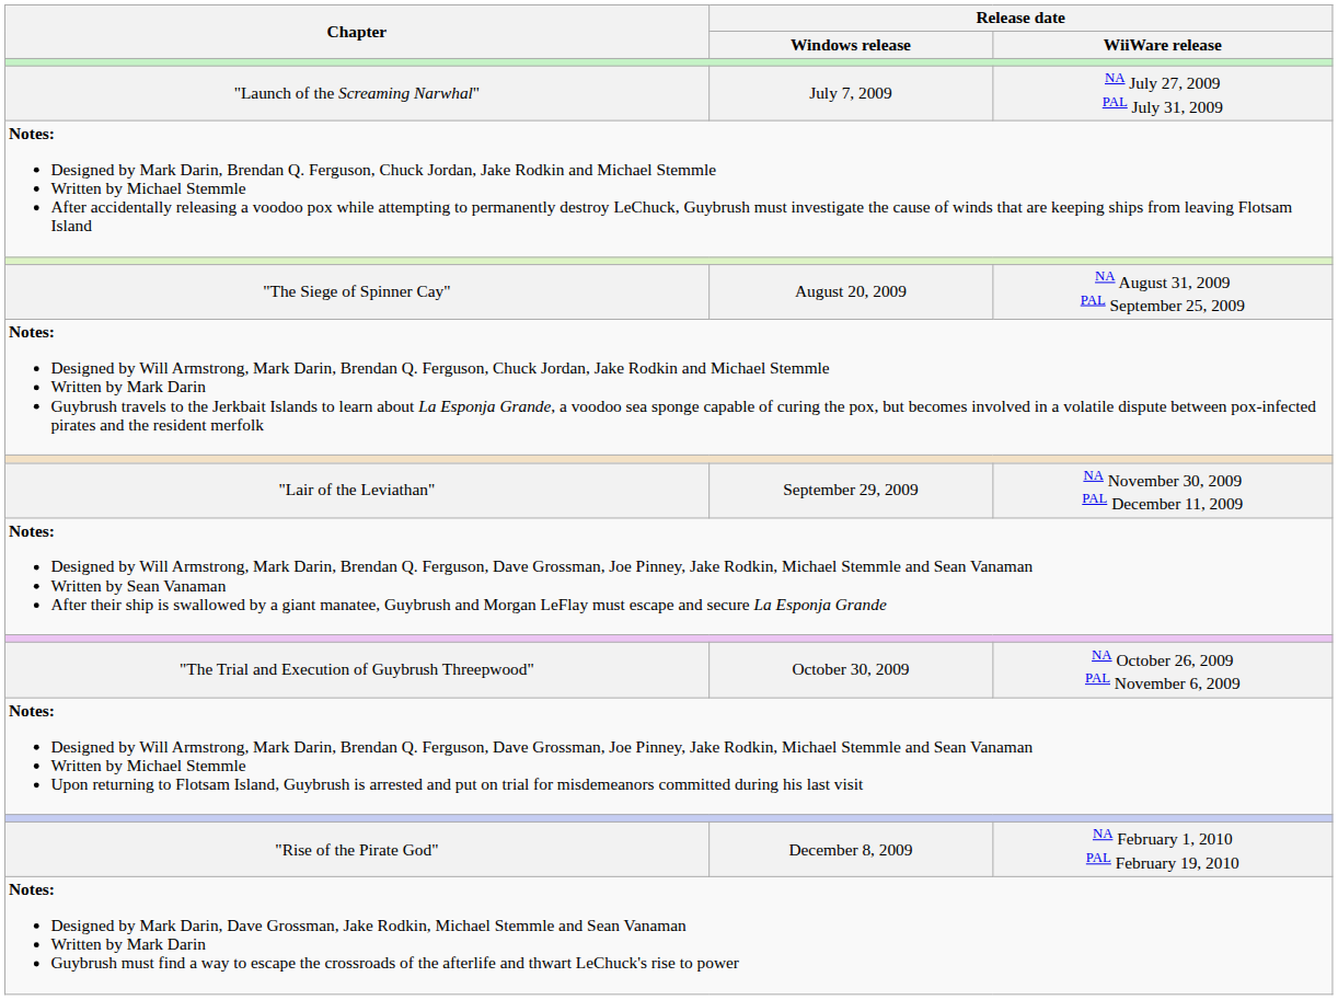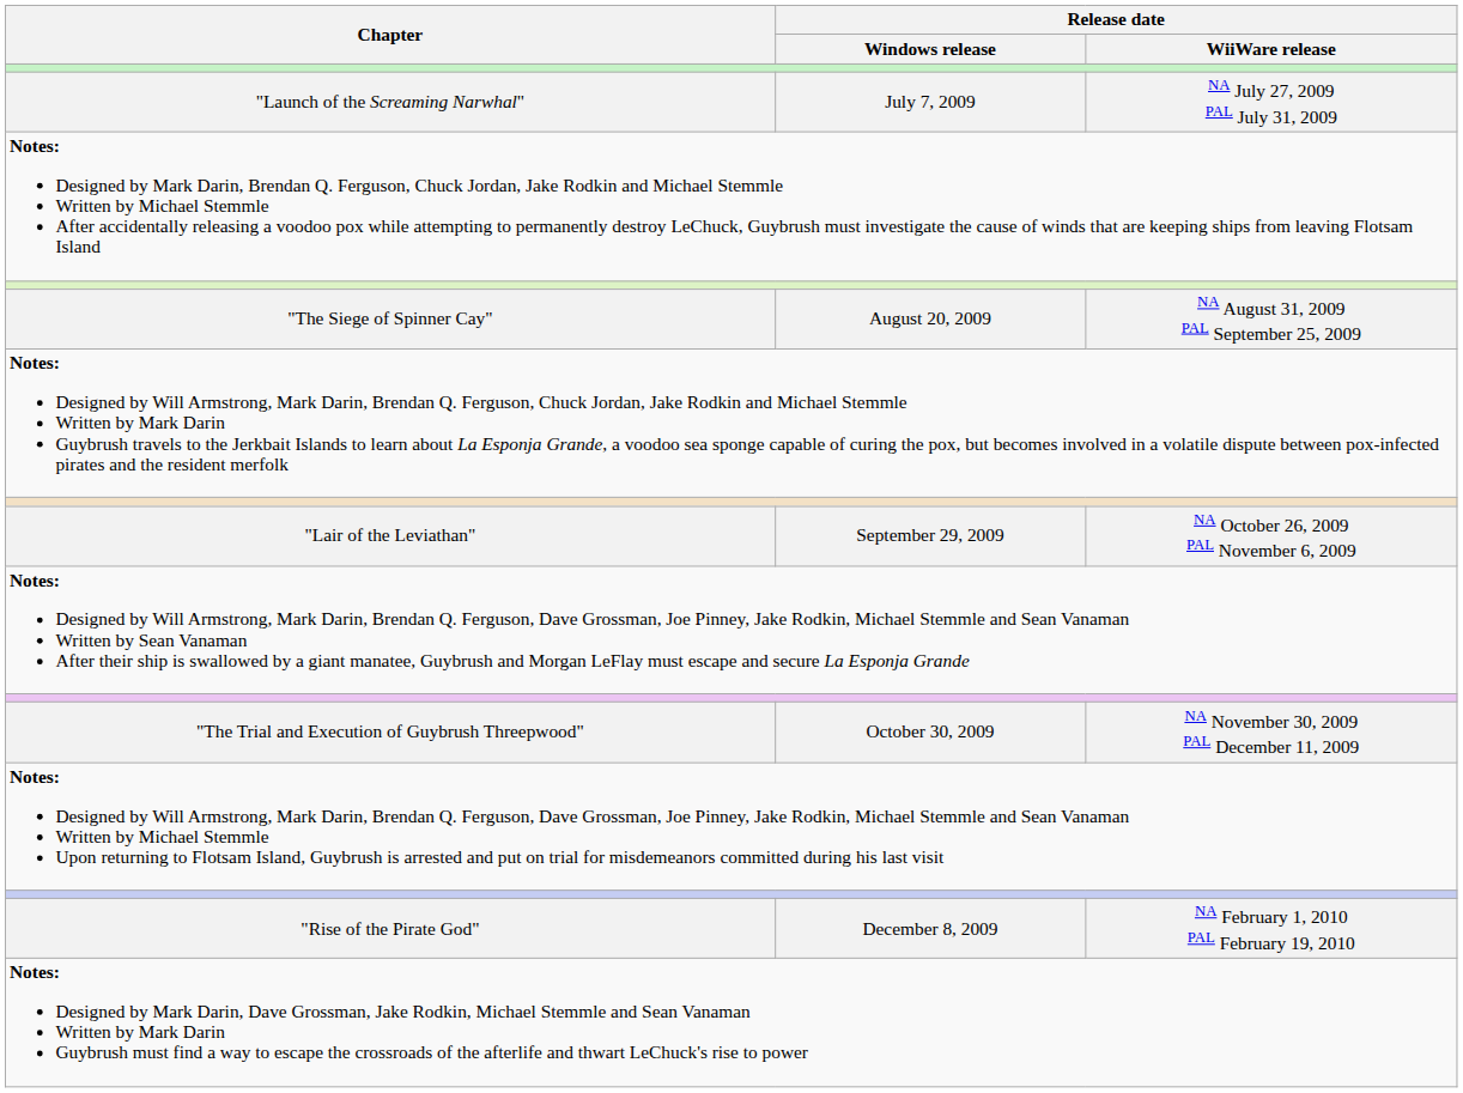"Lair of the Leviathan" | Release date / WiiWare release: NA November 30, 2009 PAL December 11, 2009 -> NA October 26, 2009 PAL November 6, 2009
"The Trial and Execution of Guybrush Threepwood" | Release date / WiiWare release: NA October 26, 2009 PAL November 6, 2009 -> NA November 30, 2009 PAL December 11, 2009
